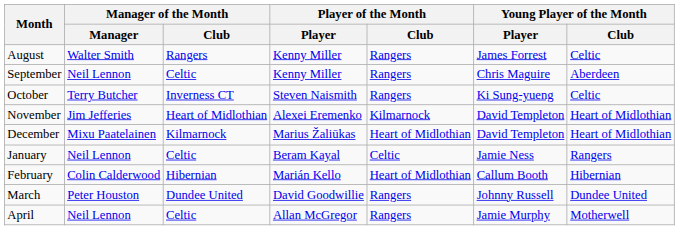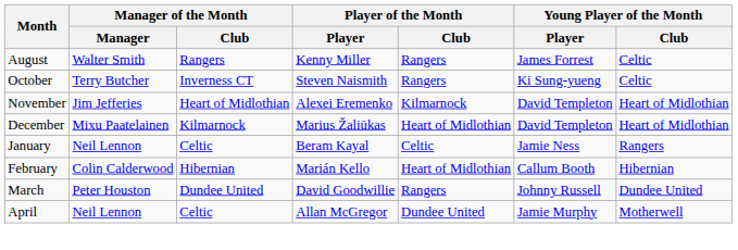- row: September | Neil Lennon | Celtic | Kenny Miller | Rangers | Chris Maguire | Aberdeen
April | Player of the Month / Club: Rangers -> Dundee United
